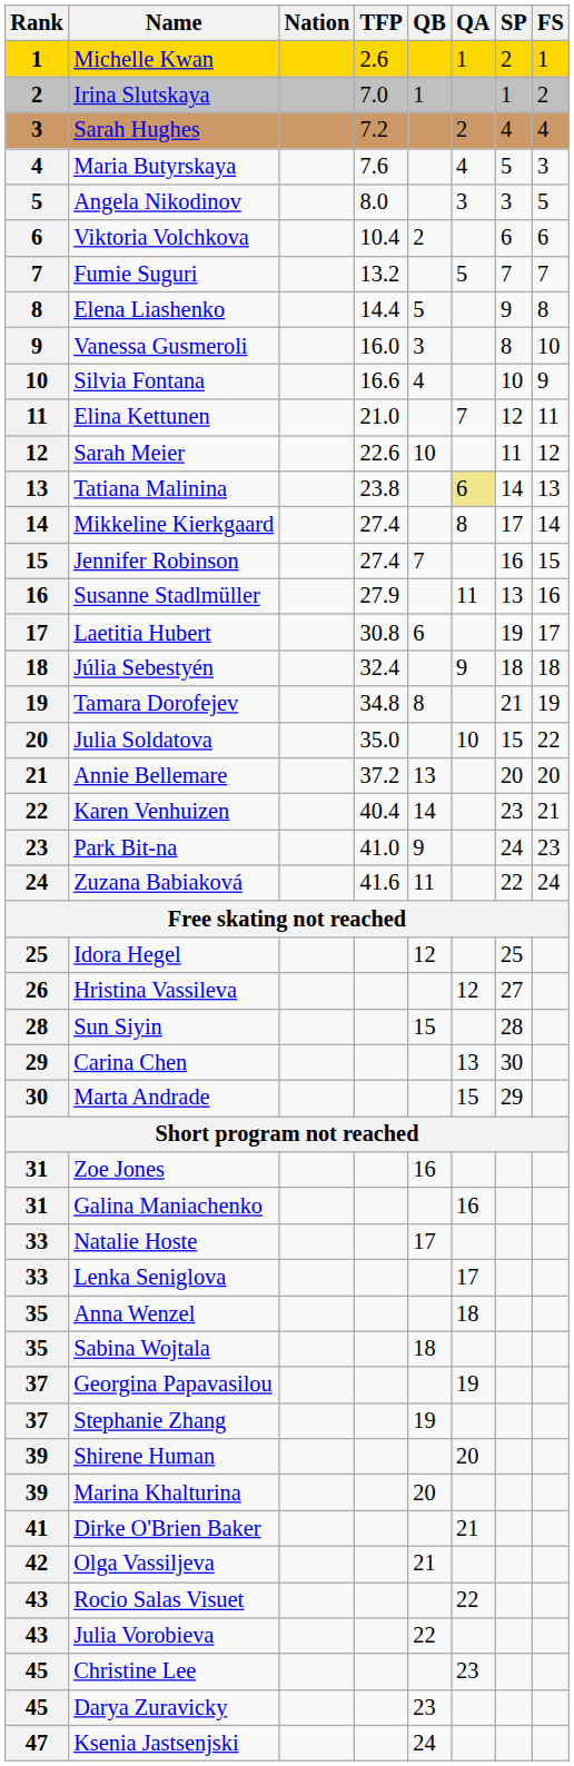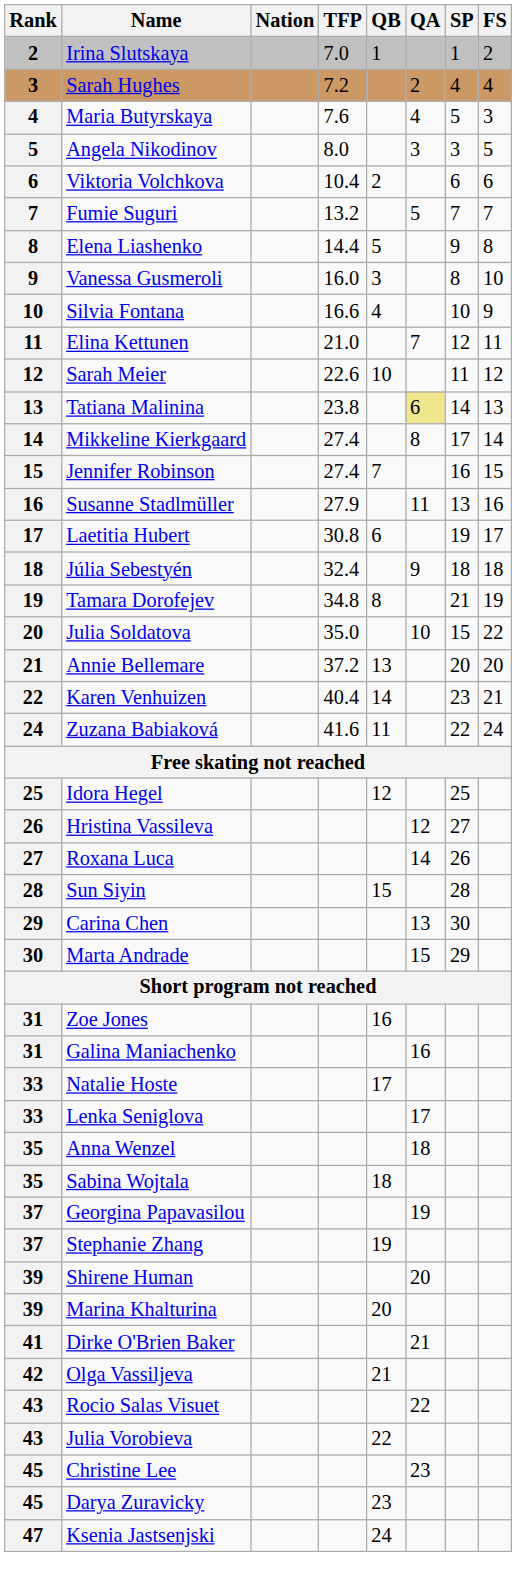- row: 1 | Michelle Kwan | 2.6 | 1 | 2 | 1
- row: 23 | Park Bit-na | 41.0 | 9 | 24 | 23
+ row: 27 | Roxana Luca | 14 | 26
